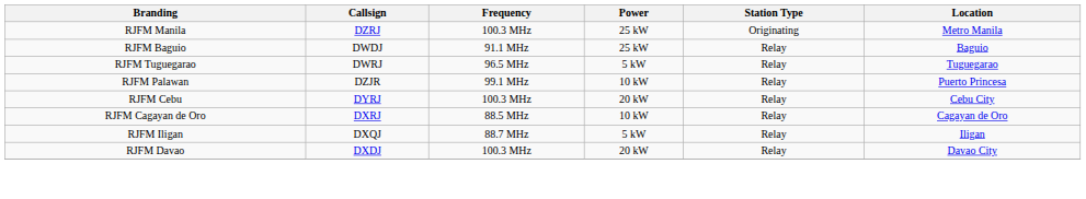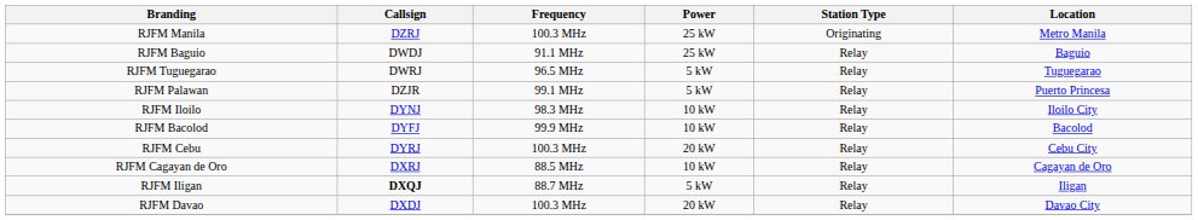RJFM Palawan | Power: 10 kW -> 5 kW
+ row: RJFM Iloilo | DYNJ | 98.3 MHz | 10 kW | Relay | Iloilo City
+ row: RJFM Bacolod | DYFJ | 99.9 MHz | 10 kW | Relay | Bacolod
RJFM Iligan | Callsign: normal -> bold
